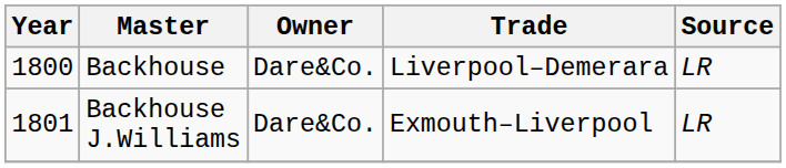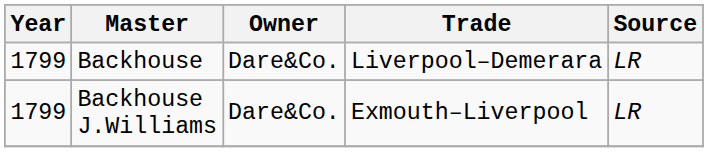Backhouse | Year: 1800 -> 1799
Backhouse J.Williams | Year: 1801 -> 1799
